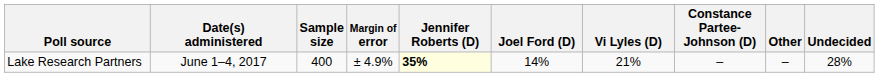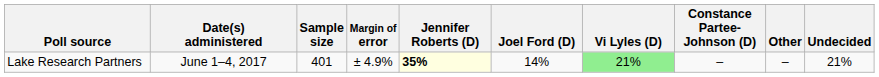Lake Research Partners | Sample size: 400 -> 401
Lake Research Partners | Vi Lyles (D): no background -> lightgreen background
Lake Research Partners | Undecided: 28% -> 21%
